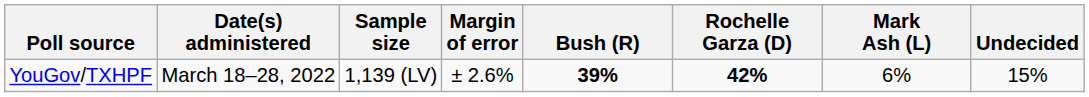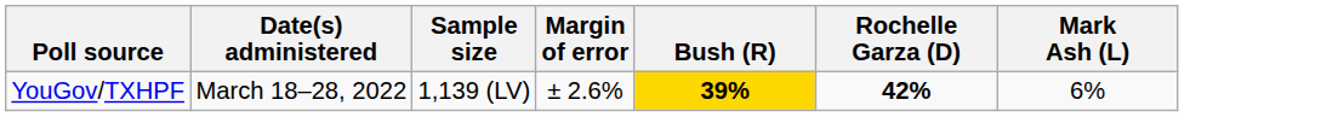- column: Undecided | 15%
YouGov/TXHPF | Bush (R): no background -> gold background
